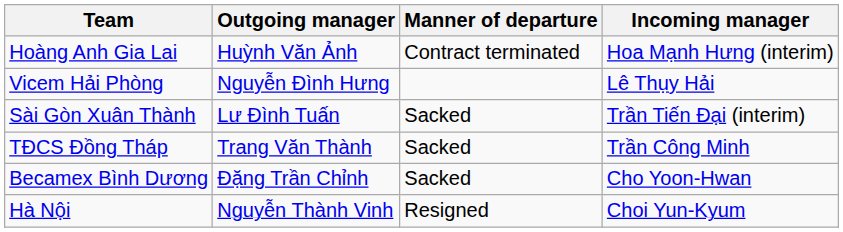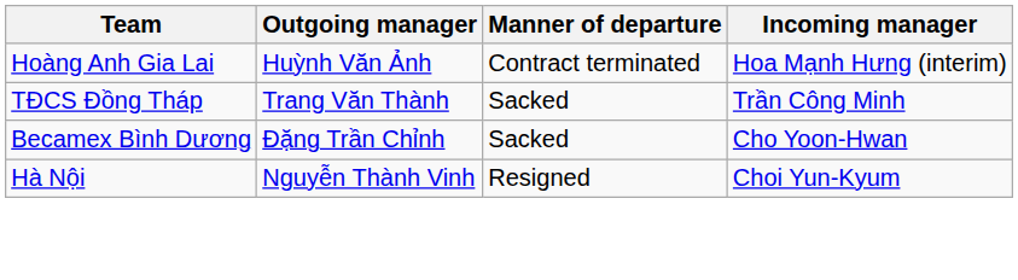- row: Vicem Hải Phòng | Nguyễn Đình Hưng | Lê Thụy Hải
- row: Sài Gòn Xuân Thành | Lư Đình Tuấn | Sacked | Trần Tiến Đại (interim)
